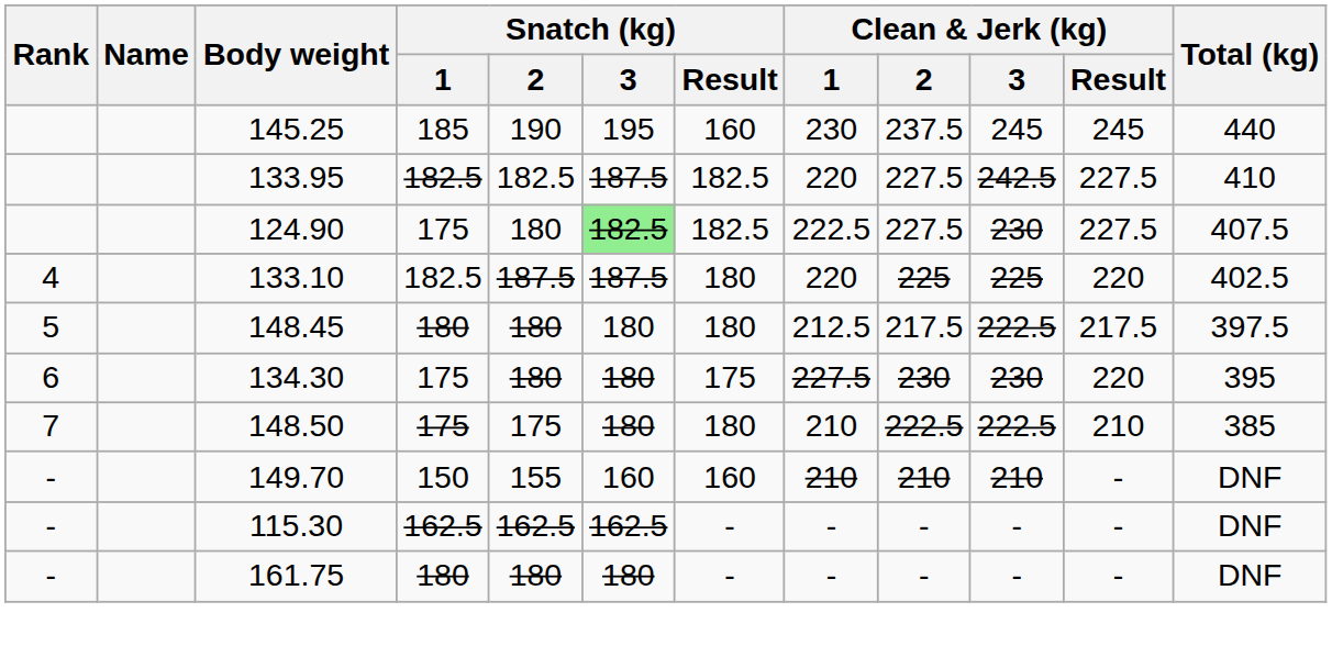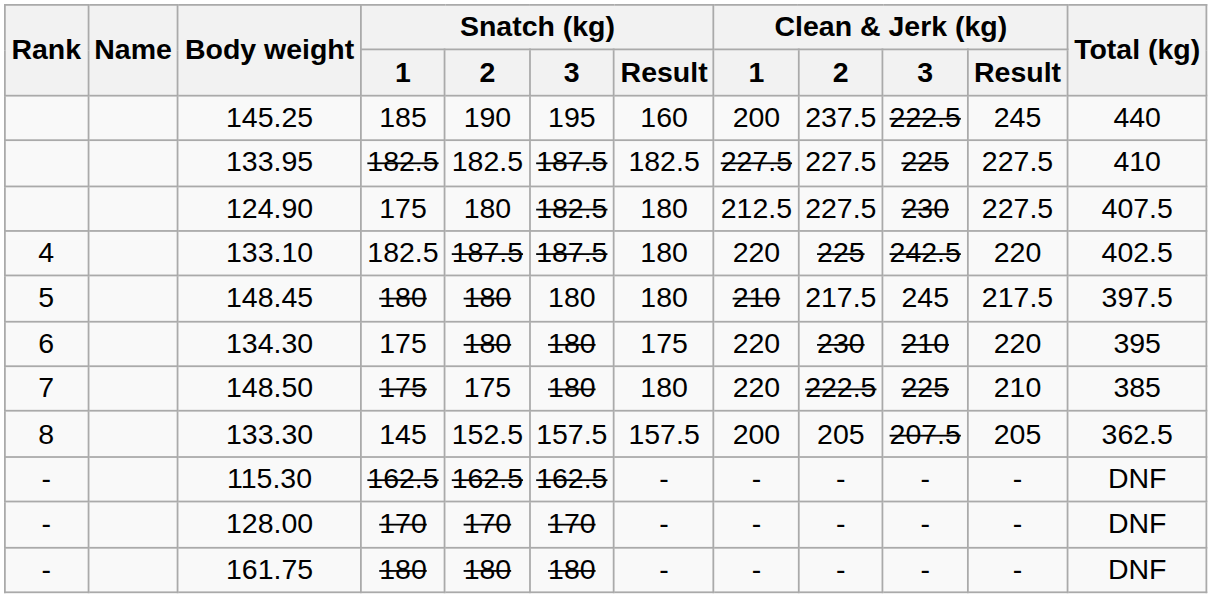145.25 | Clean & Jerk (kg) / 1: 230 -> 200
145.25 | Clean & Jerk (kg) / 3: 245 -> 222.5
133.95 | Clean & Jerk (kg) / 1: 220 -> 227.5
133.95 | Clean & Jerk (kg) / 3: 242.5 -> 225
124.90 | Snatch (kg) / 3: lightgreen background -> no background
124.90 | Snatch (kg) / Result: 182.5 -> 180
124.90 | Clean & Jerk (kg) / 1: 222.5 -> 212.5
133.10 | Clean & Jerk (kg) / 3: 225 -> 242.5
148.45 | Clean & Jerk (kg) / 1: 212.5 -> 210
148.45 | Clean & Jerk (kg) / 3: 222.5 -> 245
134.30 | Clean & Jerk (kg) / 1: 227.5 -> 220
134.30 | Clean & Jerk (kg) / 3: 230 -> 210
148.50 | Clean & Jerk (kg) / 1: 210 -> 220
148.50 | Clean & Jerk (kg) / 3: 222.5 -> 225
+ row: 8 | 133.30 | 145 | 152.5 | 157.5 | 157.5 | 200 | 205 | 207.5 | 205 | 362.5
- row: - | 149.70 | 150 | 155 | 160 | 160 | 210 | 210 | 210 | - | DNF
+ row: - | 128.00 | 170 | 170 | 170 | - | - | - | - | - | DNF
